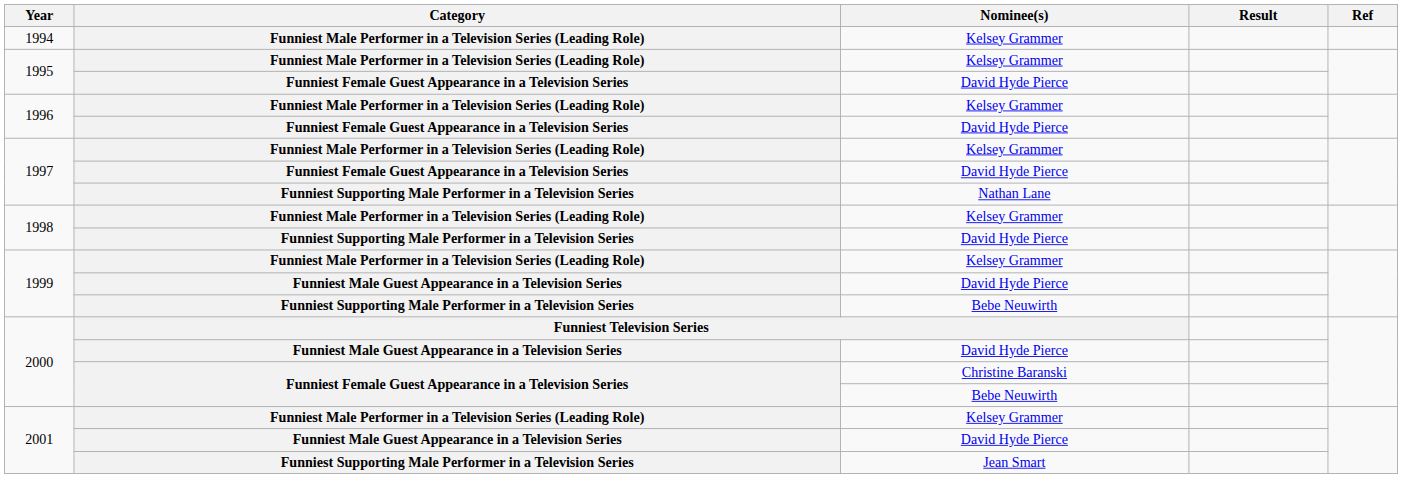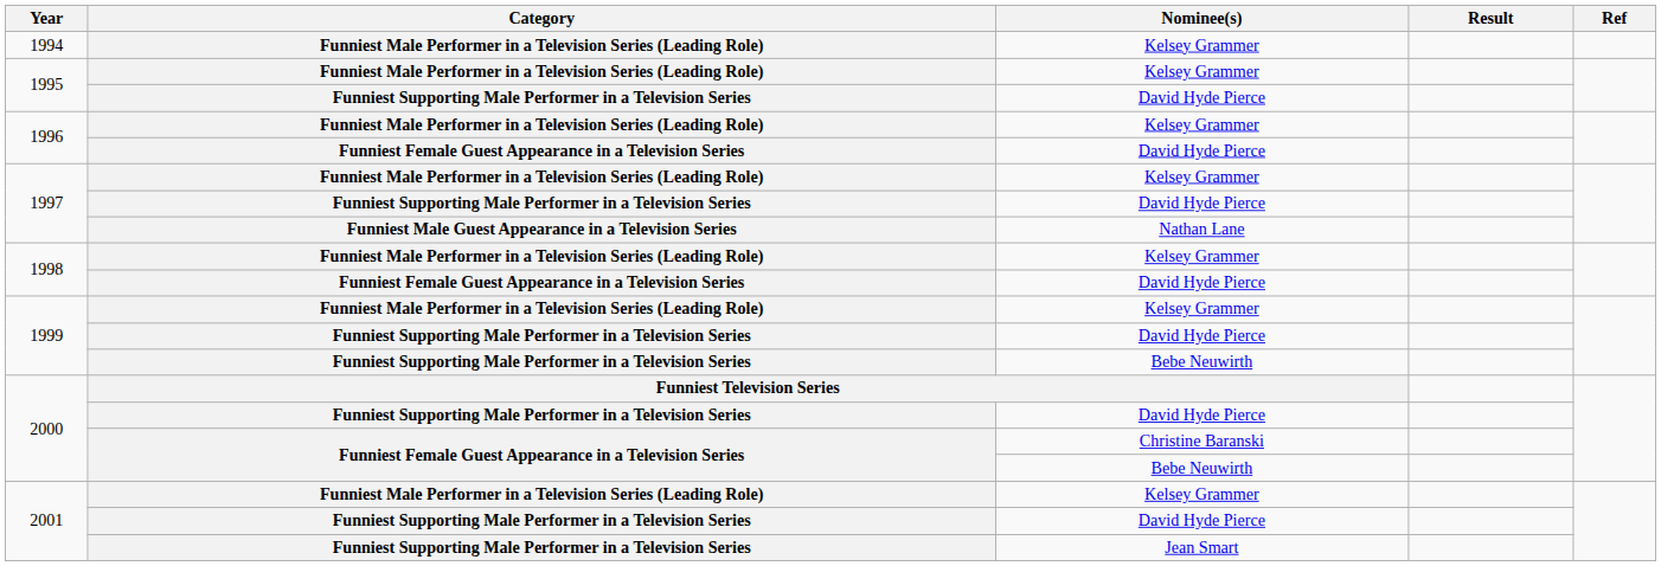1995 / David Hyde Pierce | Category: Funniest Female Guest Appearance in a Television Series -> Funniest Supporting Male Performer in a Television Series
1997 / David Hyde Pierce | Category: Funniest Female Guest Appearance in a Television Series -> Funniest Supporting Male Performer in a Television Series
1997 / Nathan Lane | Category: Funniest Supporting Male Performer in a Television Series -> Funniest Male Guest Appearance in a Television Series
1998 / David Hyde Pierce | Category: Funniest Supporting Male Performer in a Television Series -> Funniest Female Guest Appearance in a Television Series
1999 / David Hyde Pierce | Category: Funniest Male Guest Appearance in a Television Series -> Funniest Supporting Male Performer in a Television Series
2000 / David Hyde Pierce | Category: Funniest Male Guest Appearance in a Television Series -> Funniest Supporting Male Performer in a Television Series
2001 / David Hyde Pierce | Category: Funniest Male Guest Appearance in a Television Series -> Funniest Supporting Male Performer in a Television Series
